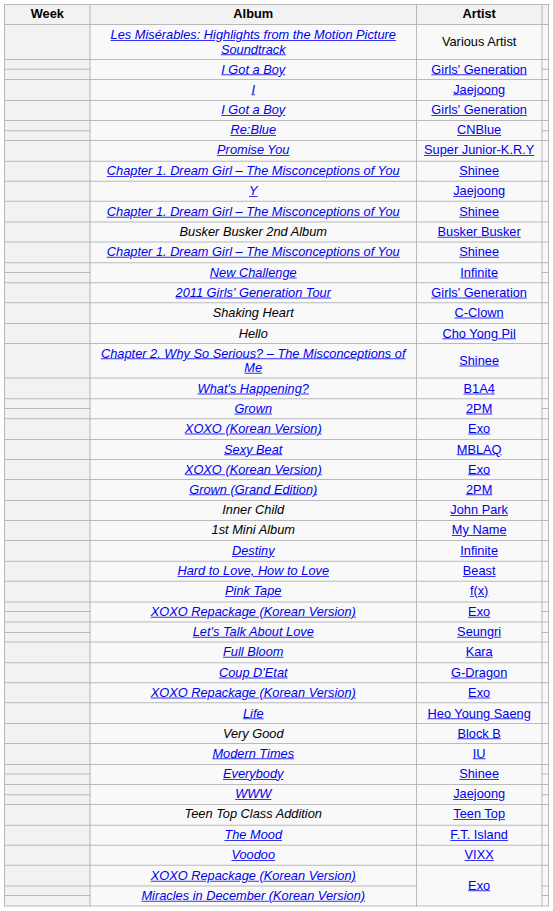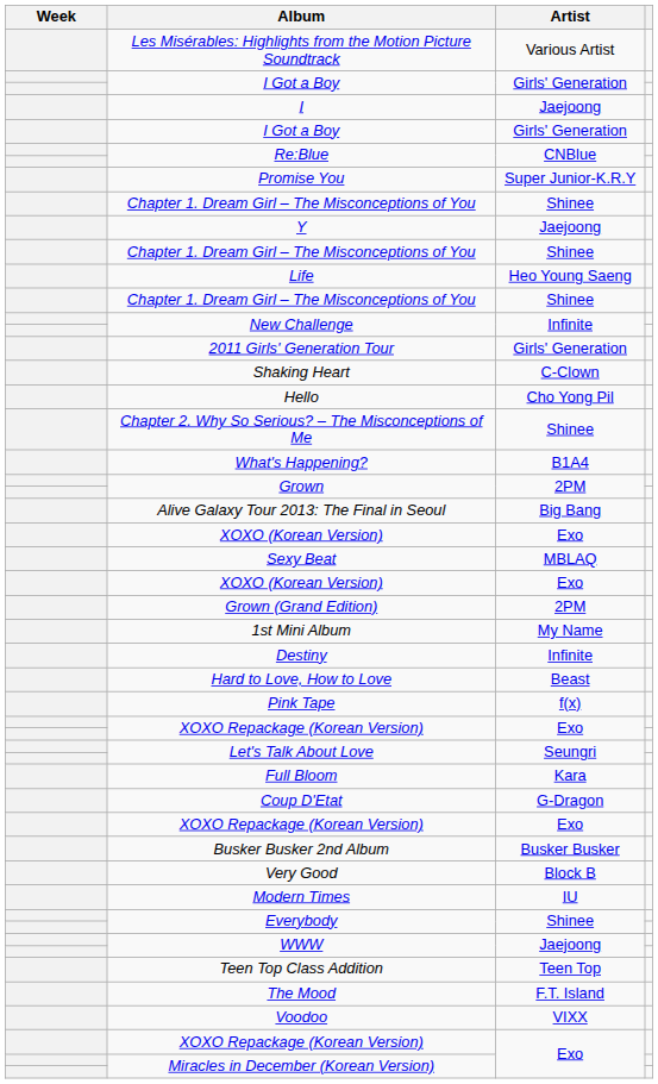rows swapped: Life <-> Busker Busker 2nd Album
+ row: Alive Galaxy Tour 2013: The Final in Seoul | Big Bang
- row: Inner Child | John Park
